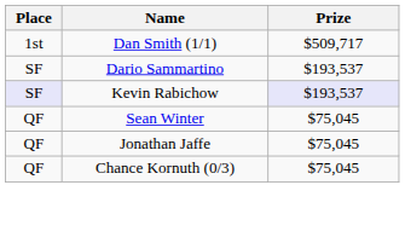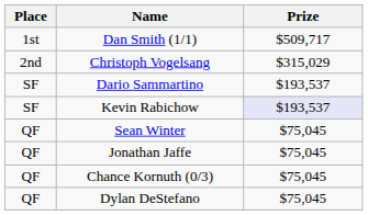+ row: 2nd | Christoph Vogelsang | $315,029
Kevin Rabichow | Place: lavender background -> no background
+ row: QF | Dylan DeStefano | $75,045
